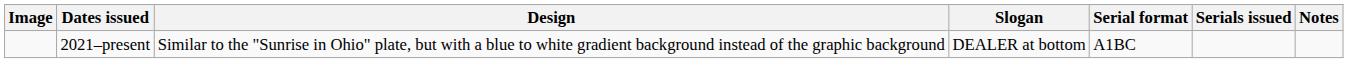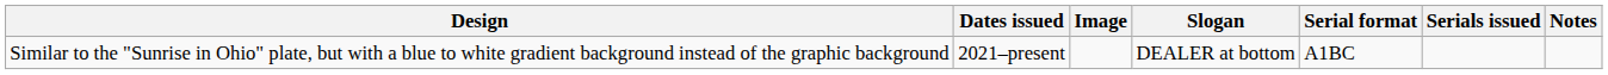columns swapped: Image <-> Design
